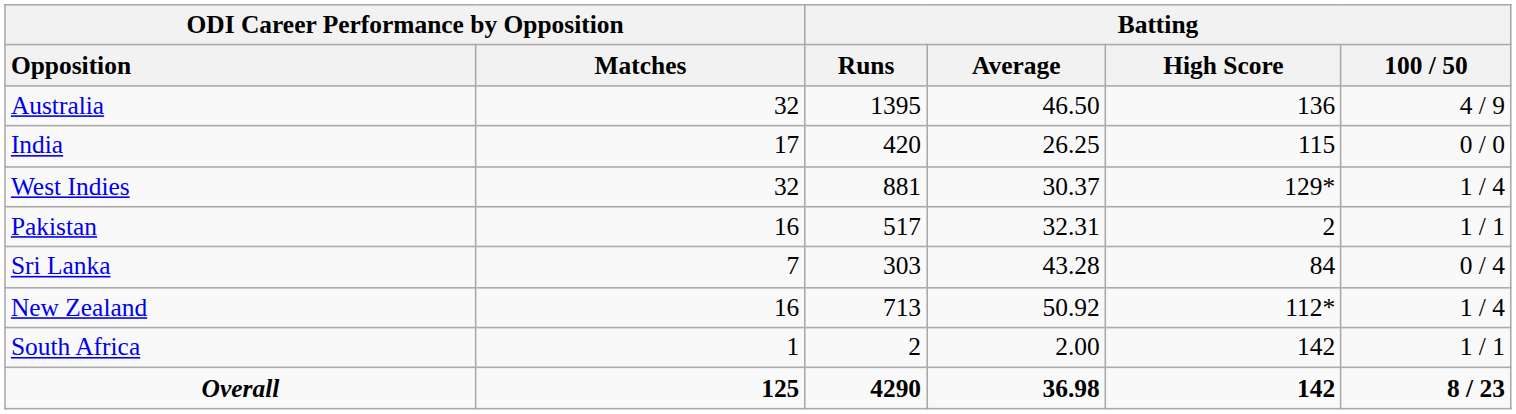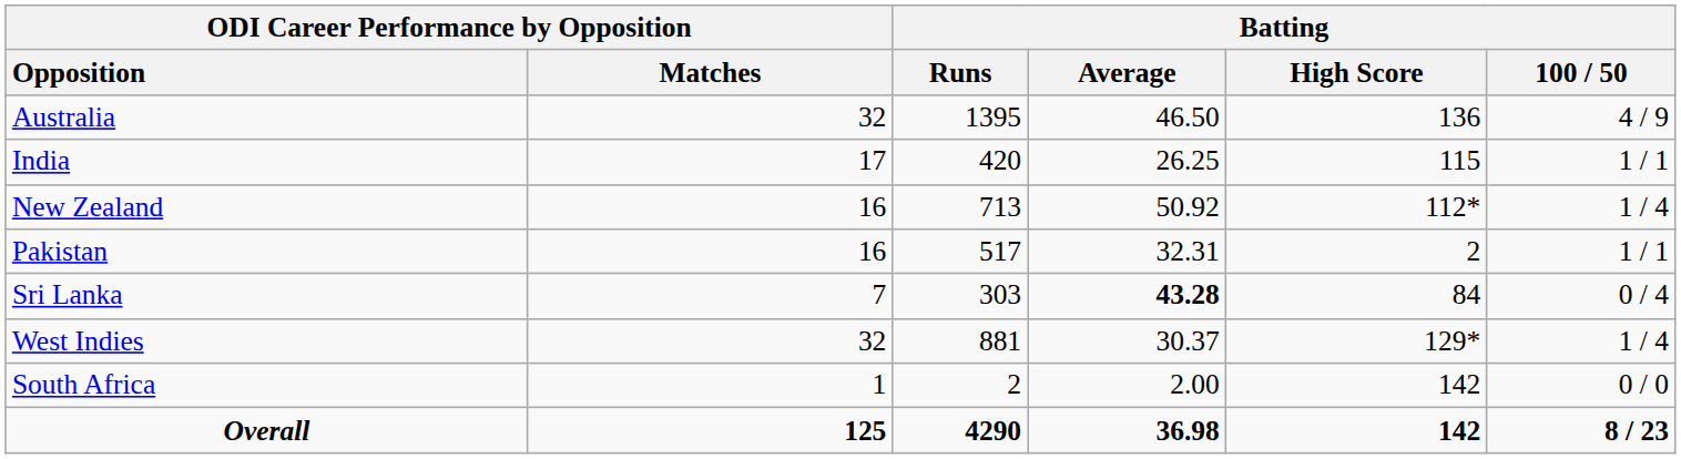India | Batting / 100 / 50: 0 / 0 -> 1 / 1
rows swapped: New Zealand <-> West Indies
Sri Lanka | Batting / Average: normal -> bold
South Africa | Batting / 100 / 50: 1 / 1 -> 0 / 0
